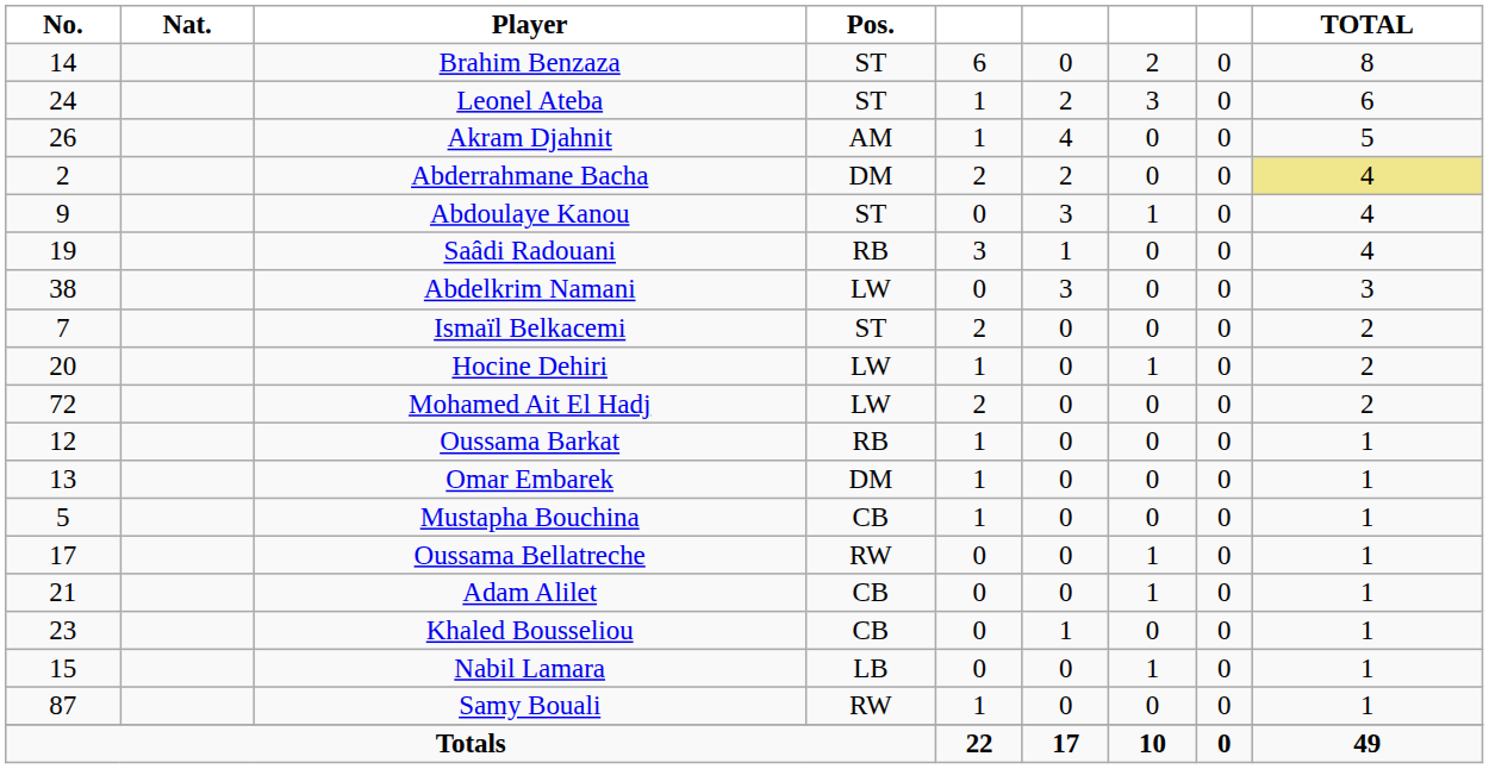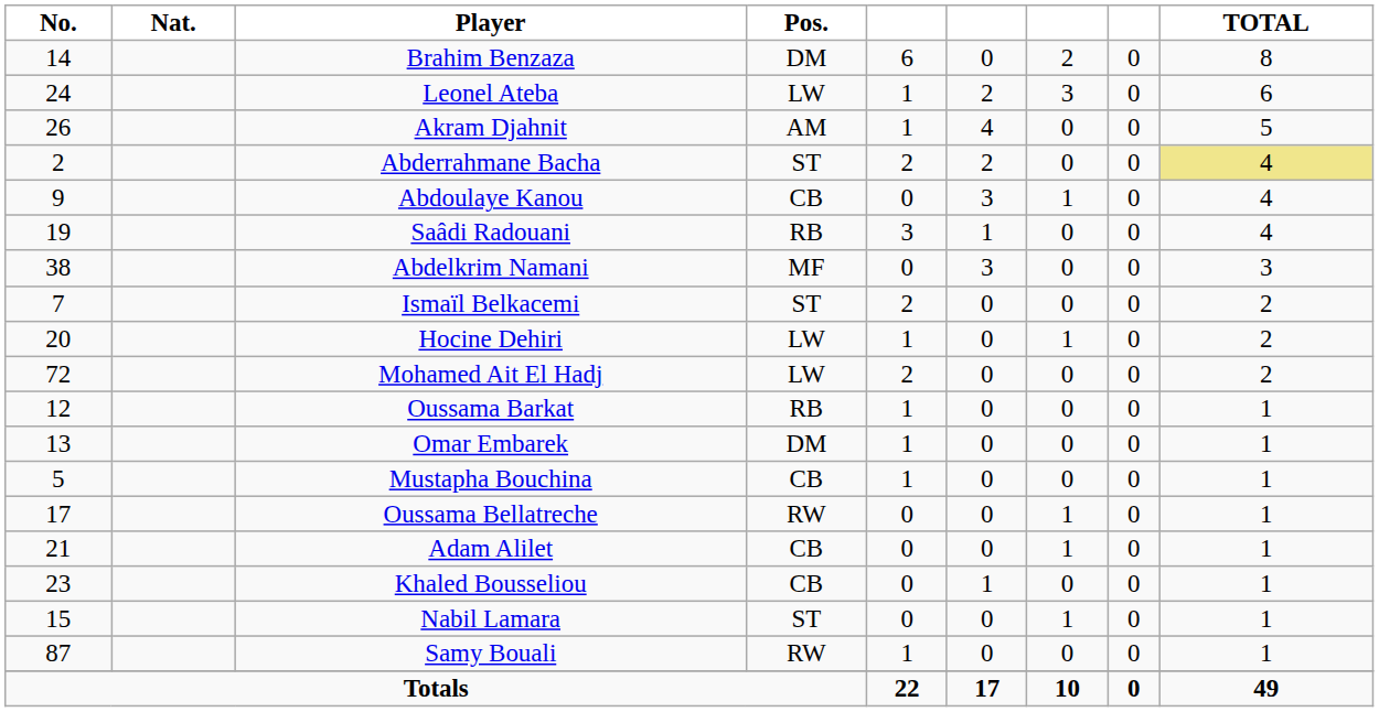Brahim Benzaza | Pos.: ST -> DM
Leonel Ateba | Pos.: ST -> LW
Abderrahmane Bacha | Pos.: DM -> ST
Abdoulaye Kanou | Pos.: ST -> CB
Abdelkrim Namani | Pos.: LW -> MF
Nabil Lamara | Pos.: LB -> ST
